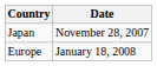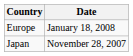rows swapped: Japan <-> Europe
